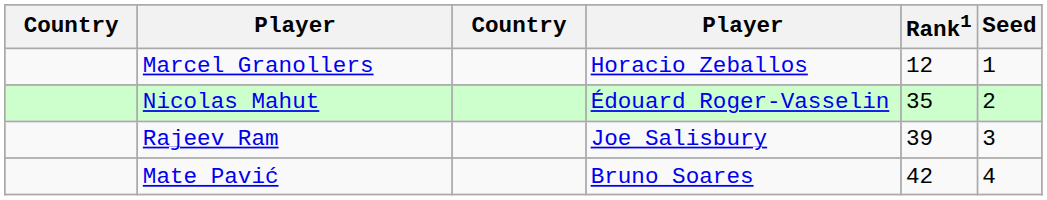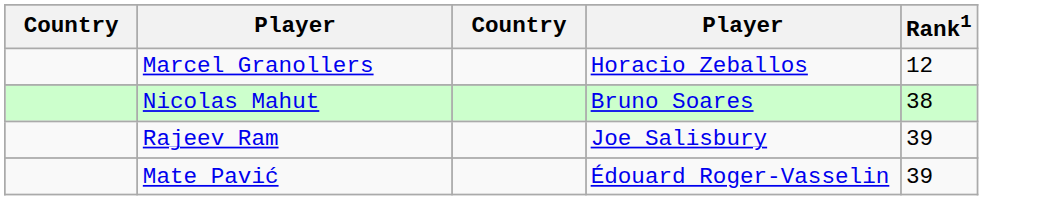- column: Seed | 1 | 2 | 3 | 4
Nicolas Mahut | column 4: Édouard Roger-Vasselin -> Bruno Soares
Nicolas Mahut | Rank1: 35 -> 38
Mate Pavić | column 4: Bruno Soares -> Édouard Roger-Vasselin
Mate Pavić | Rank1: 42 -> 39
